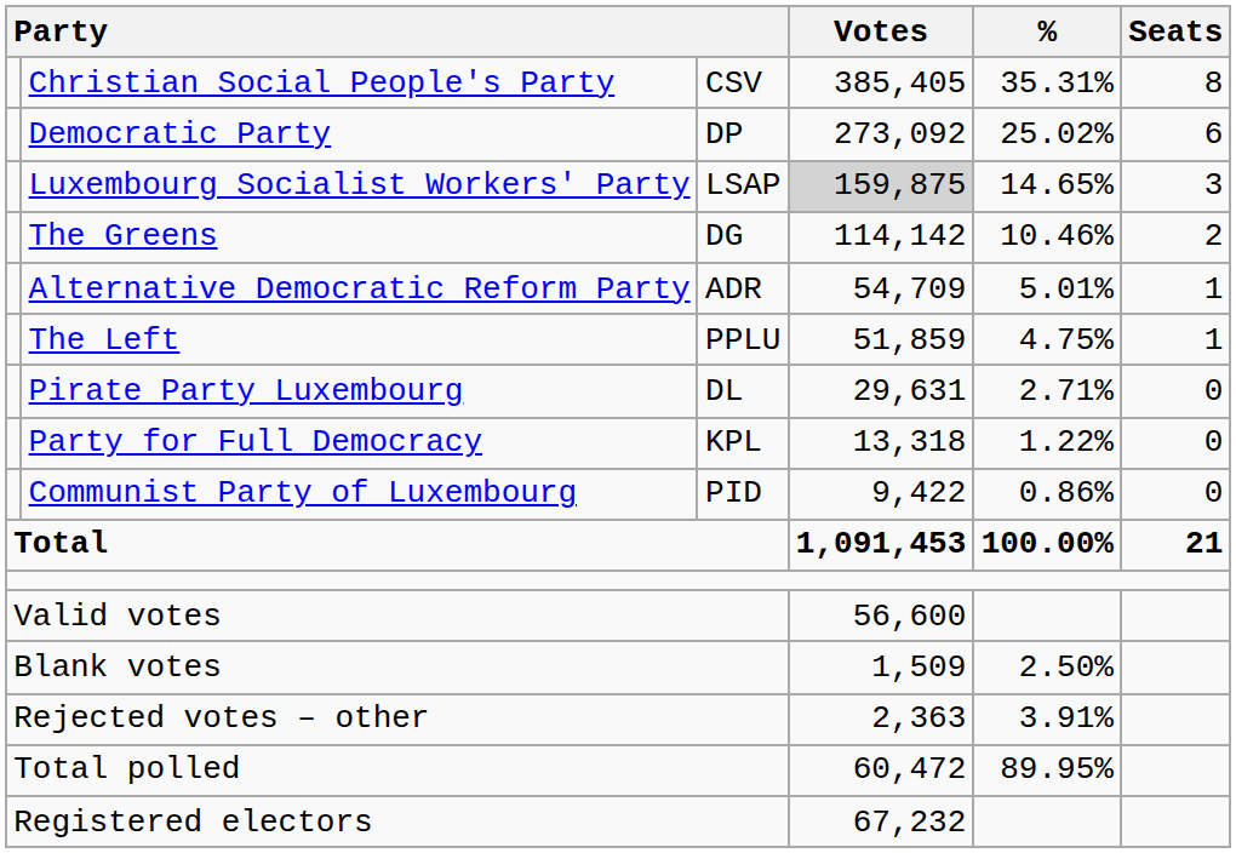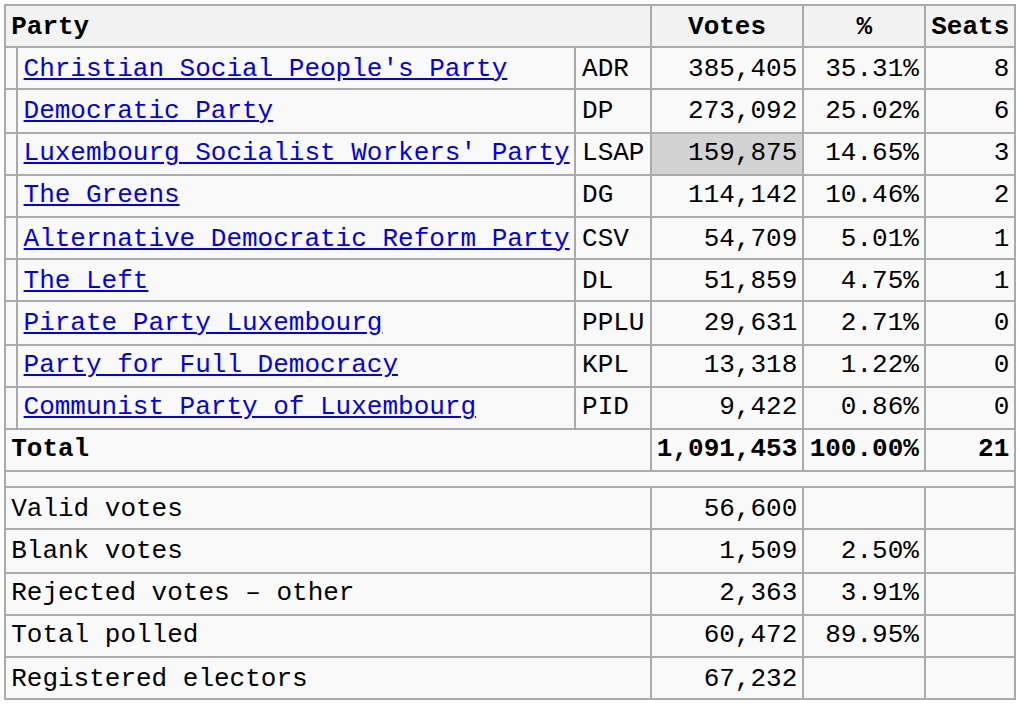Christian Social People's Party | column 3: CSV -> ADR
Alternative Democratic Reform Party | column 3: ADR -> CSV
The Left | column 3: PPLU -> DL
Pirate Party Luxembourg | column 3: DL -> PPLU
